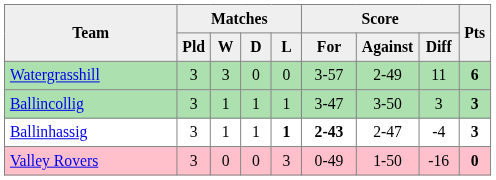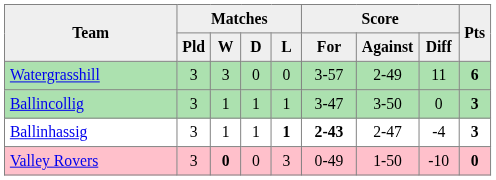Ballincollig | Score / Diff: 3 -> 0
Valley Rovers | Matches / W: normal -> bold
Valley Rovers | Score / Diff: -16 -> -10
